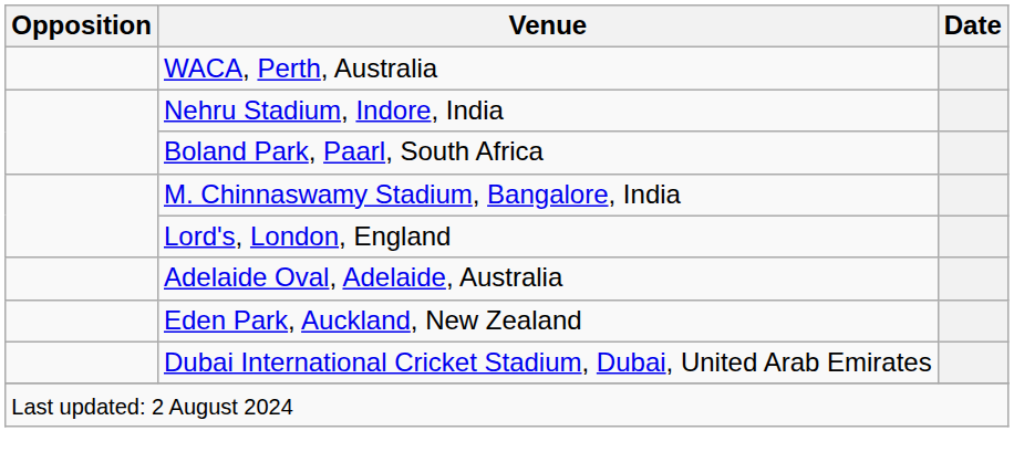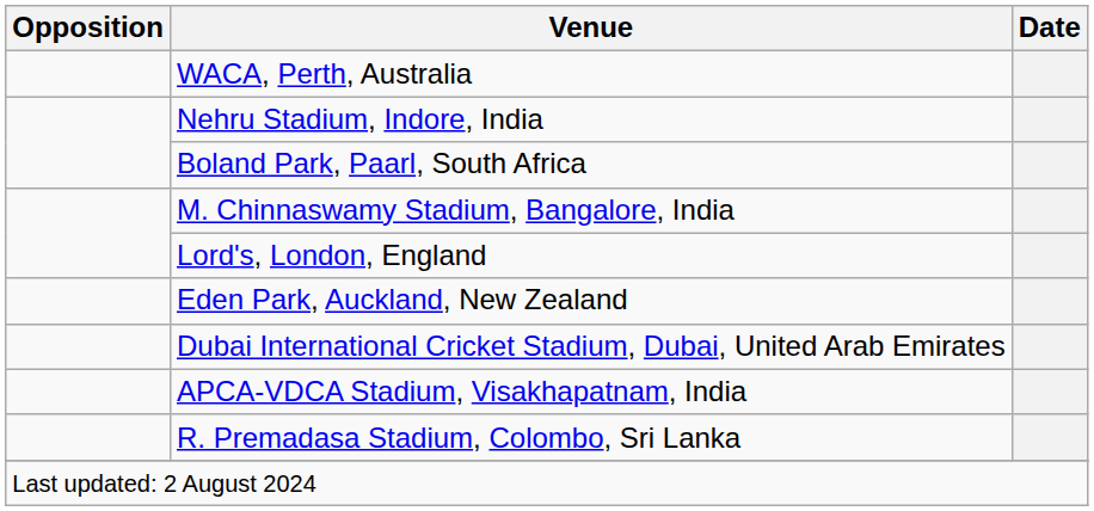- row: Adelaide Oval, Adelaide, Australia
+ row: APCA-VDCA Stadium, Visakhapatnam, India
+ row: R. Premadasa Stadium, Colombo, Sri Lanka
